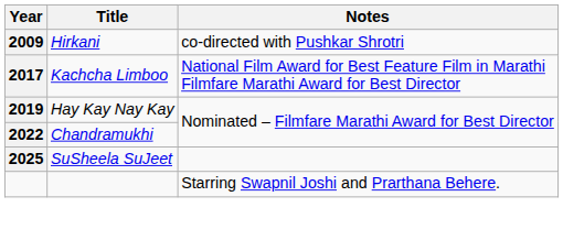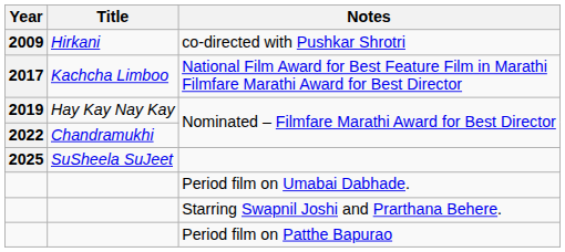+ row: Period film on Umabai Dabhade.
+ row: Period film on Patthe Bapurao
